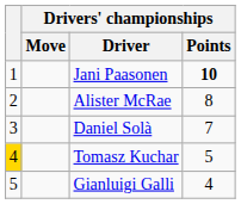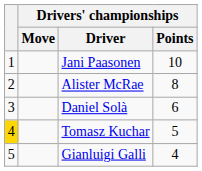Jani Paasonen | Drivers' championships / Points: bold -> normal
Daniel Solà | Drivers' championships / Points: 7 -> 6
